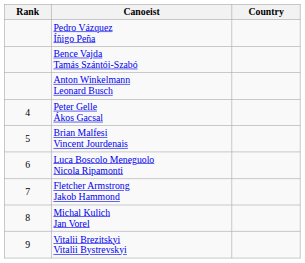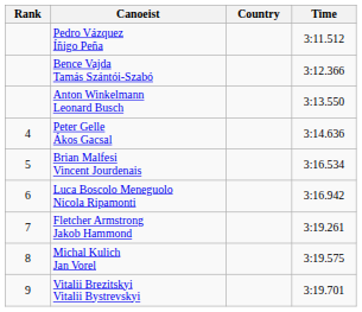+ column: Time | 3:11.512 | 3:12.366 | 3:13.550 | 3:14.636 | 3:16.534 | 3:16.942 | 3:19.261 | 3:19.575 | 3:19.701
